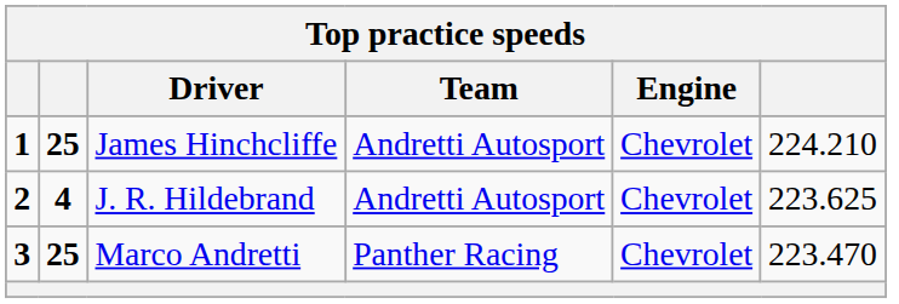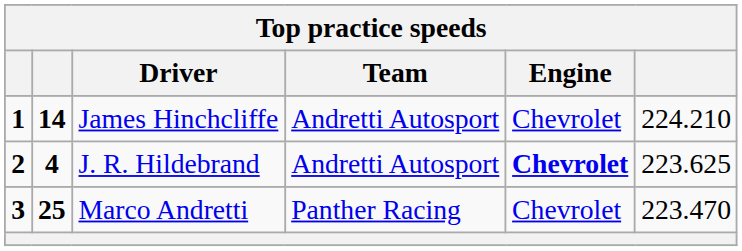James Hinchcliffe | column 2: 25 -> 14
J. R. Hildebrand | Engine: normal -> bold
